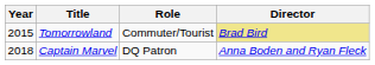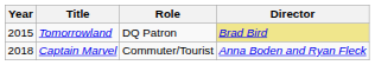Tomorrowland | Role: Commuter/Tourist -> DQ Patron
Captain Marvel | Role: DQ Patron -> Commuter/Tourist
